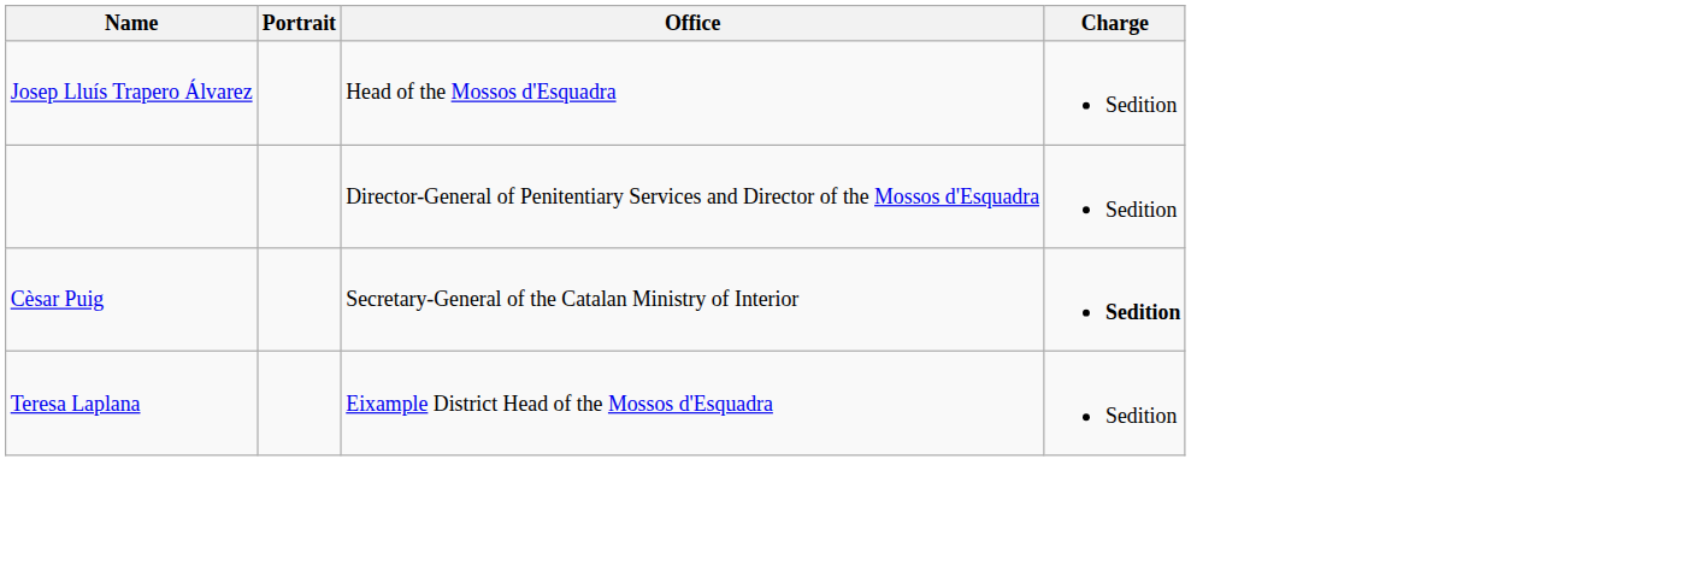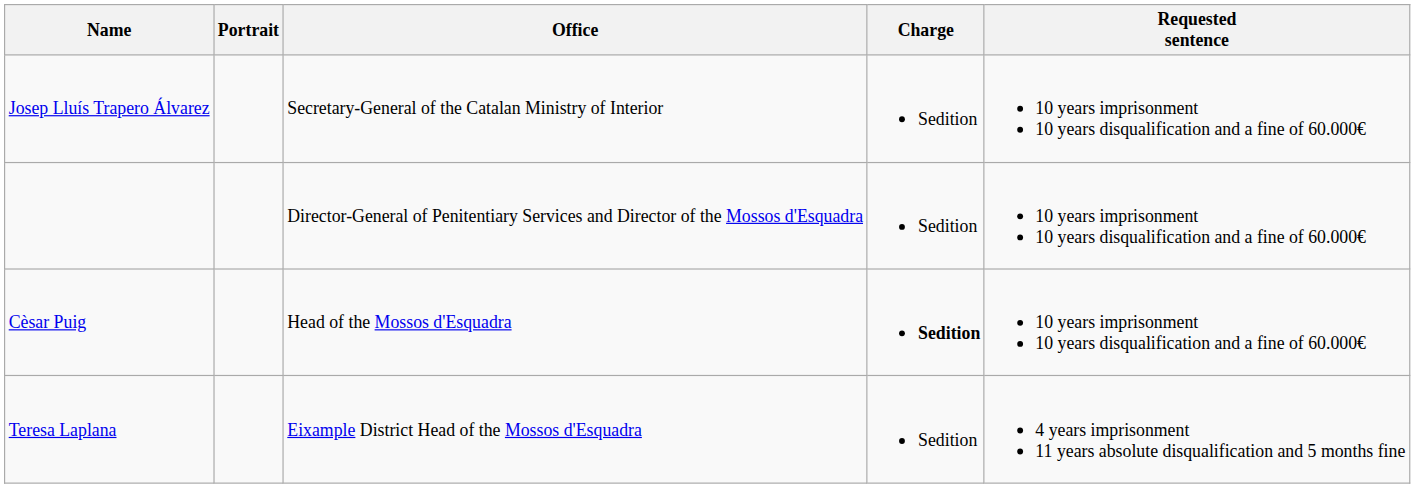+ column: Requested sentence | 10 years imprisonment 10 years disqualification and a fine of 60.000€ | 10 years imprisonment 10 years disqualification and a fine of 60.000€ | 10 years imprisonment 10 years disqualification and a fine of 60.000€ | 4 years imprisonment 11 years absolute disqualification and 5 months fine
Josep Lluís Trapero Álvarez | Office: Head of the Mossos d'Esquadra -> Secretary-General of the Catalan Ministry of Interior
Cèsar Puig | Office: Secretary-General of the Catalan Ministry of Interior -> Head of the Mossos d'Esquadra
